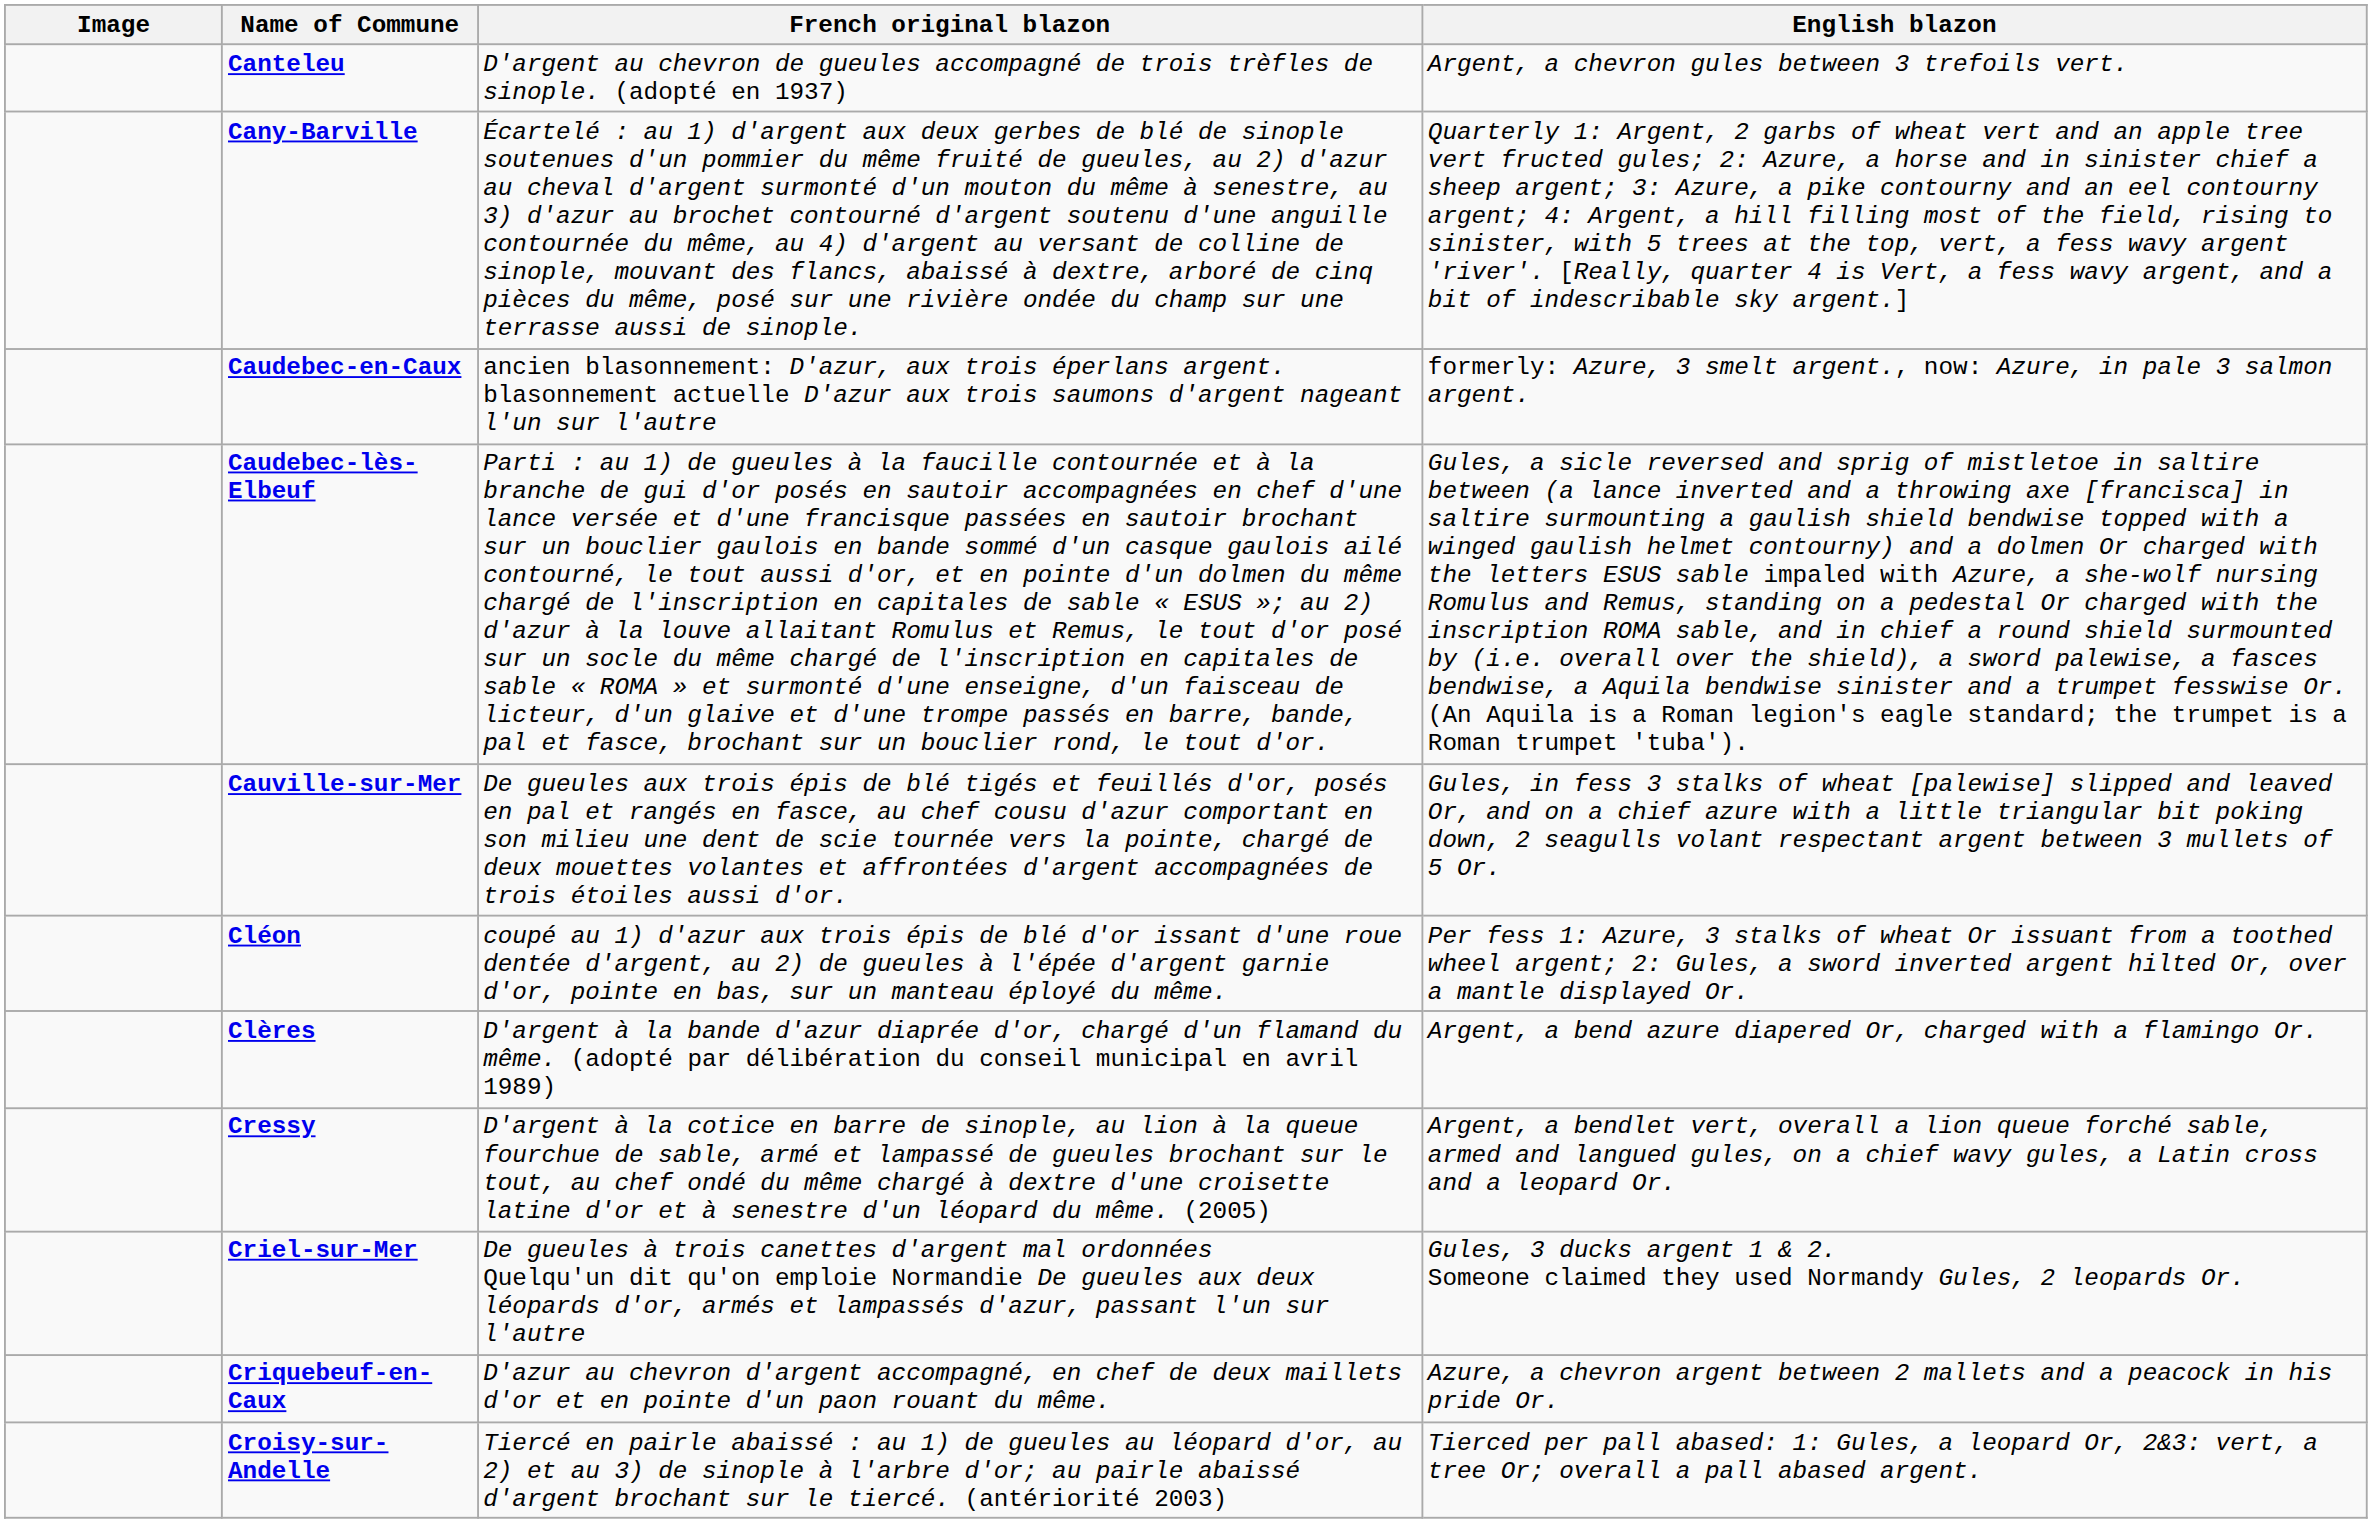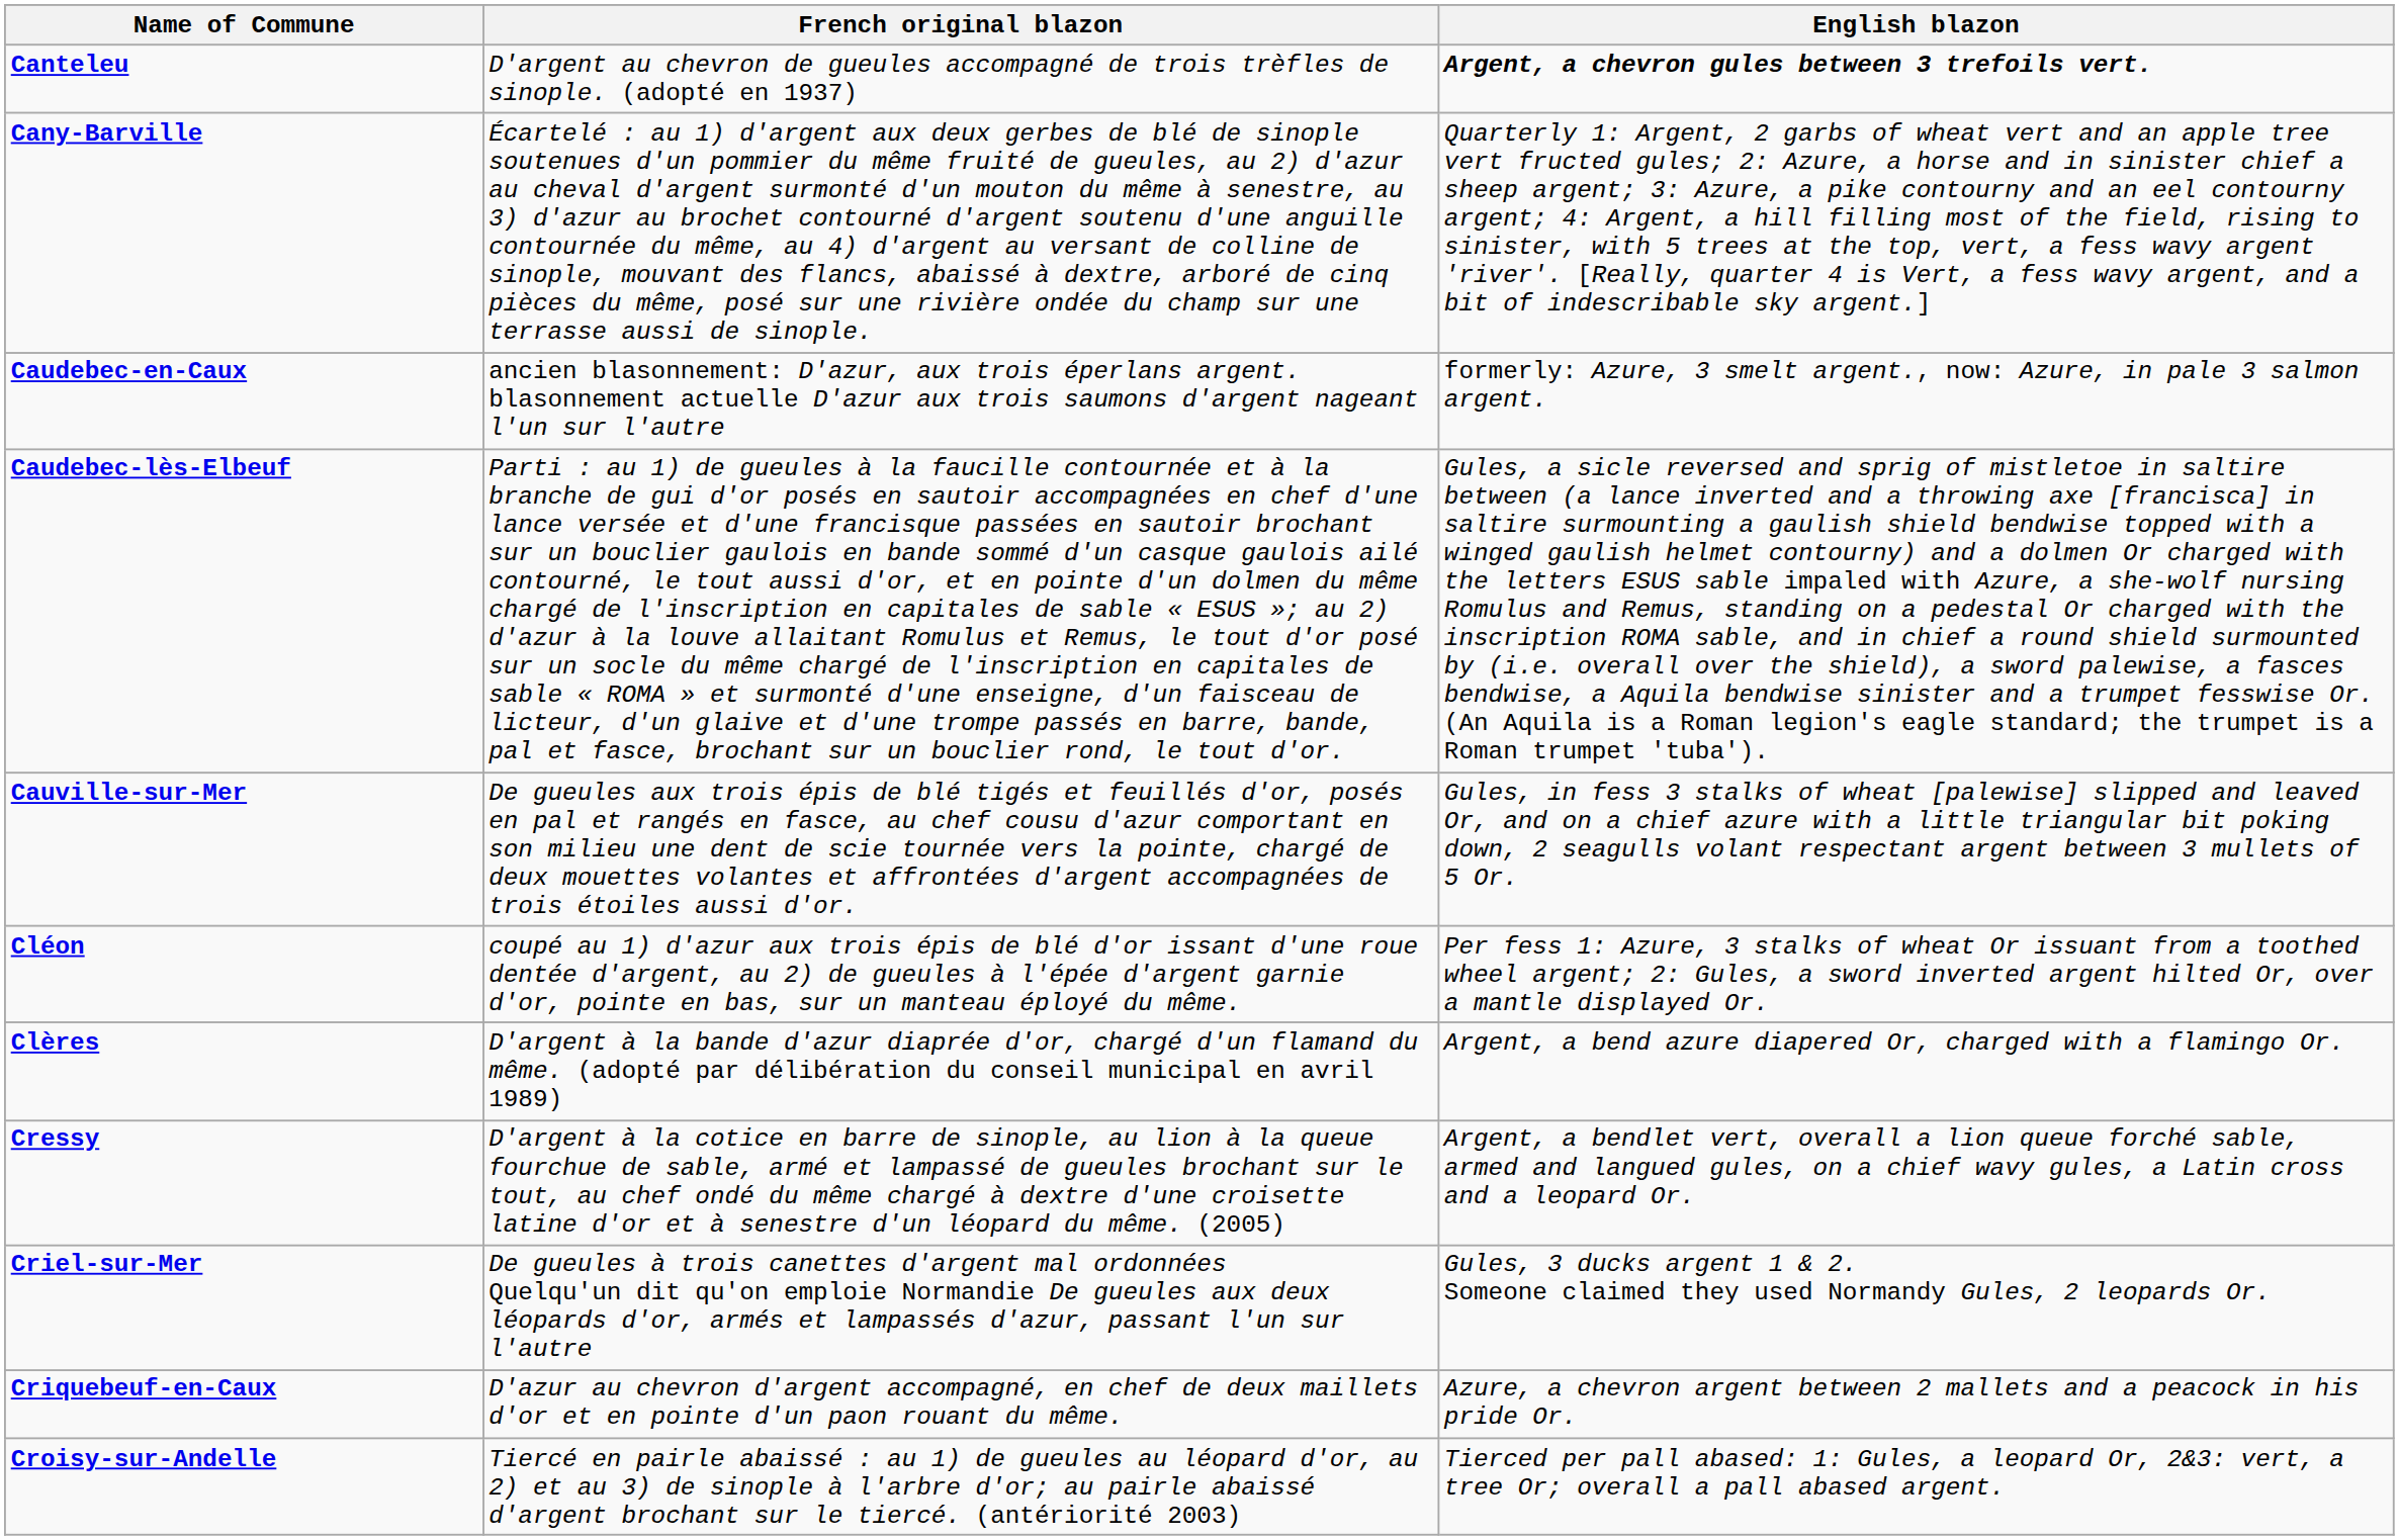- column: Image
Canteleu | English blazon: normal -> bold
